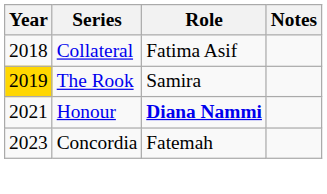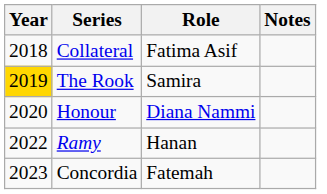Honour | Year: 2021 -> 2020
Honour | Role: bold -> normal
+ row: 2022 | Ramy | Hanan
